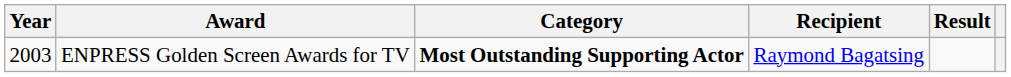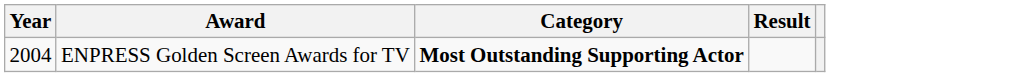- column: Recipient | Raymond Bagatsing
ENPRESS Golden Screen Awards for TV | Year: 2003 -> 2004
